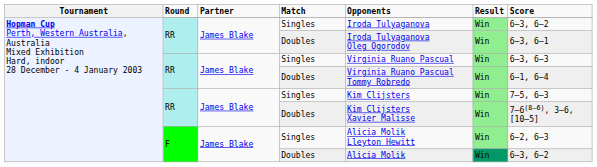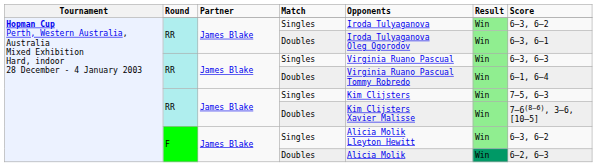F / Singles | column 7: 6–2, 6–3 -> 6–3, 6–2
F / Doubles | column 7: 6–3, 6–2 -> 6–2, 6–3
